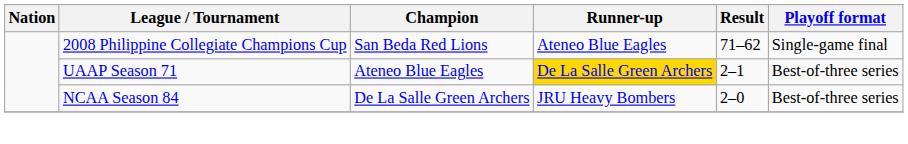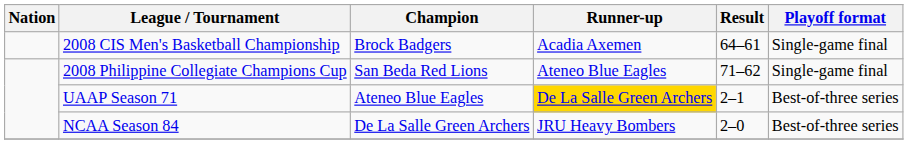+ row: 2008 CIS Men's Basketball Championship | Brock Badgers | Acadia Axemen | 64–61 | Single-game final
